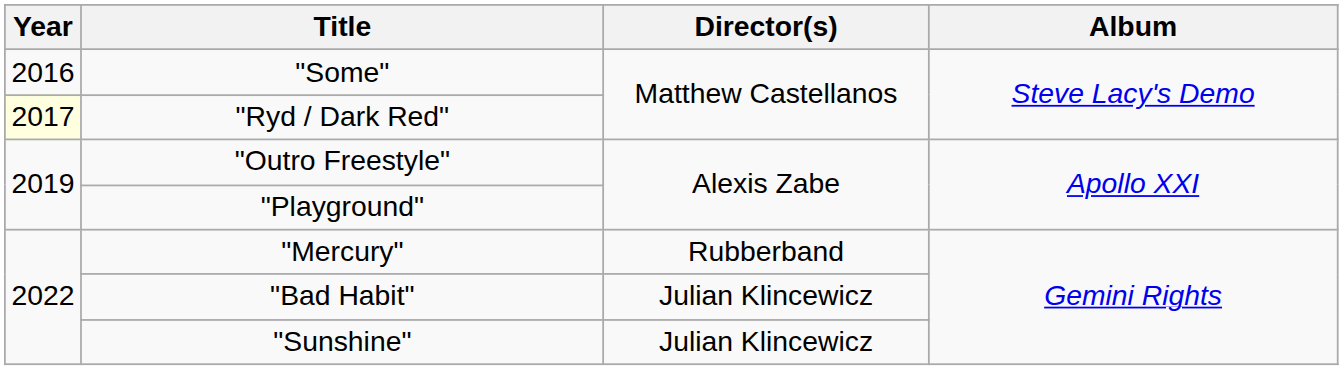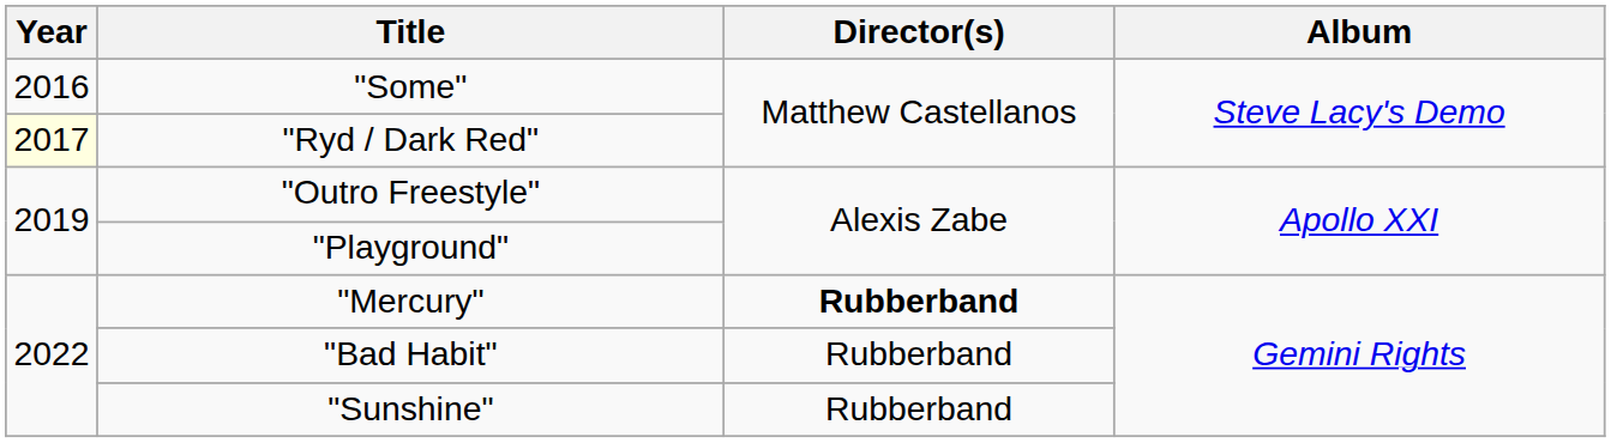"Mercury" | Director(s): normal -> bold
"Bad Habit" | Director(s): Julian Klincewicz -> Rubberband
"Sunshine" | Director(s): Julian Klincewicz -> Rubberband
